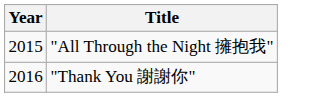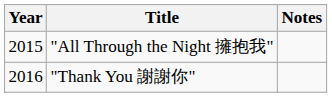+ column: Notes
